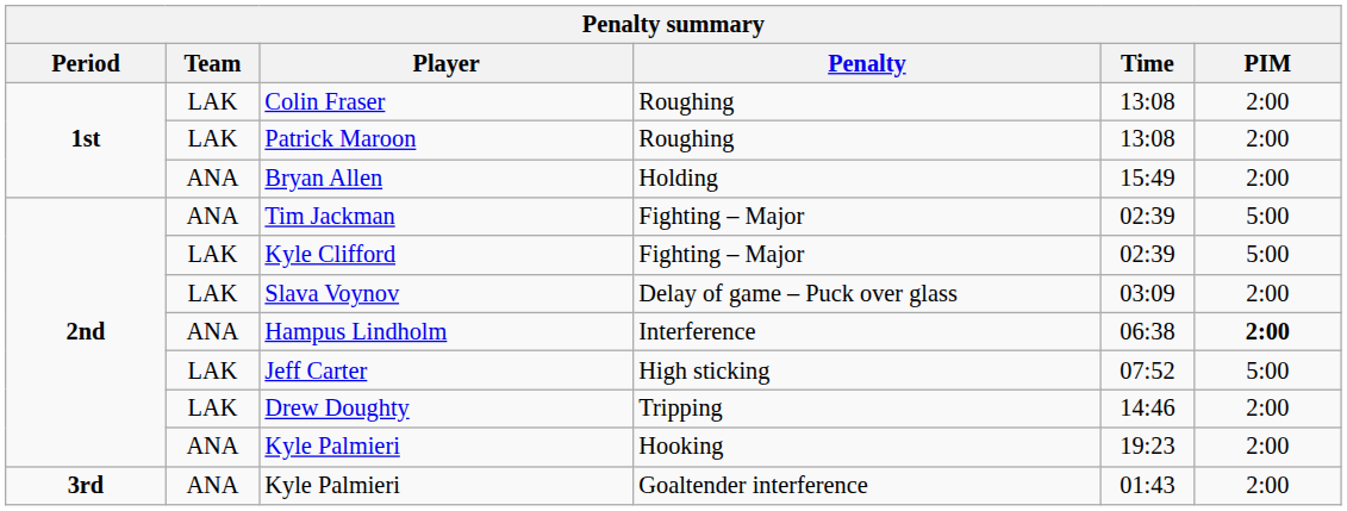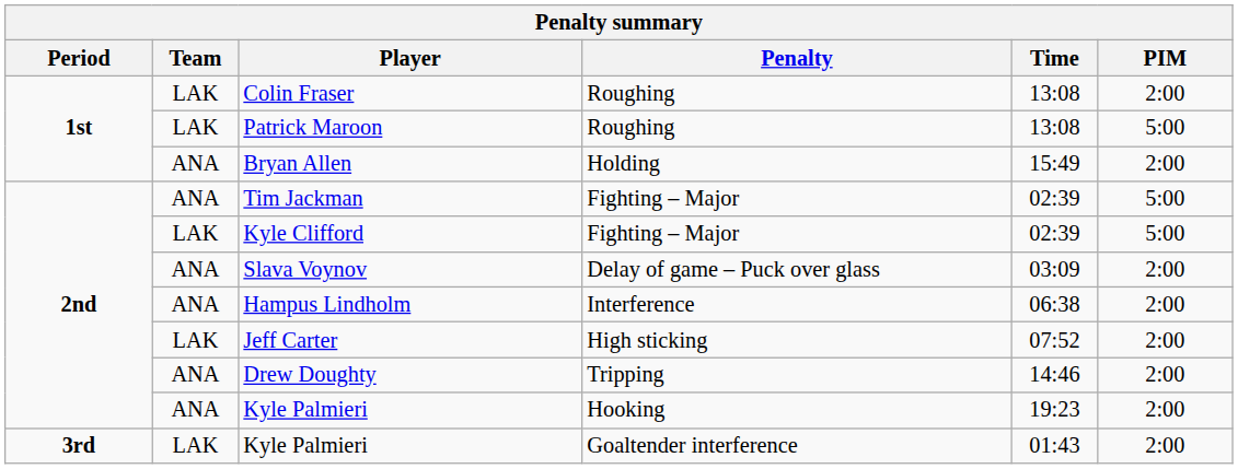Patrick Maroon | PIM: 2:00 -> 5:00
Slava Voynov | Team: LAK -> ANA
Hampus Lindholm | PIM: bold -> normal
Jeff Carter | PIM: 5:00 -> 2:00
Drew Doughty | Team: LAK -> ANA
Kyle Palmieri / Goaltender interference | Team: ANA -> LAK
